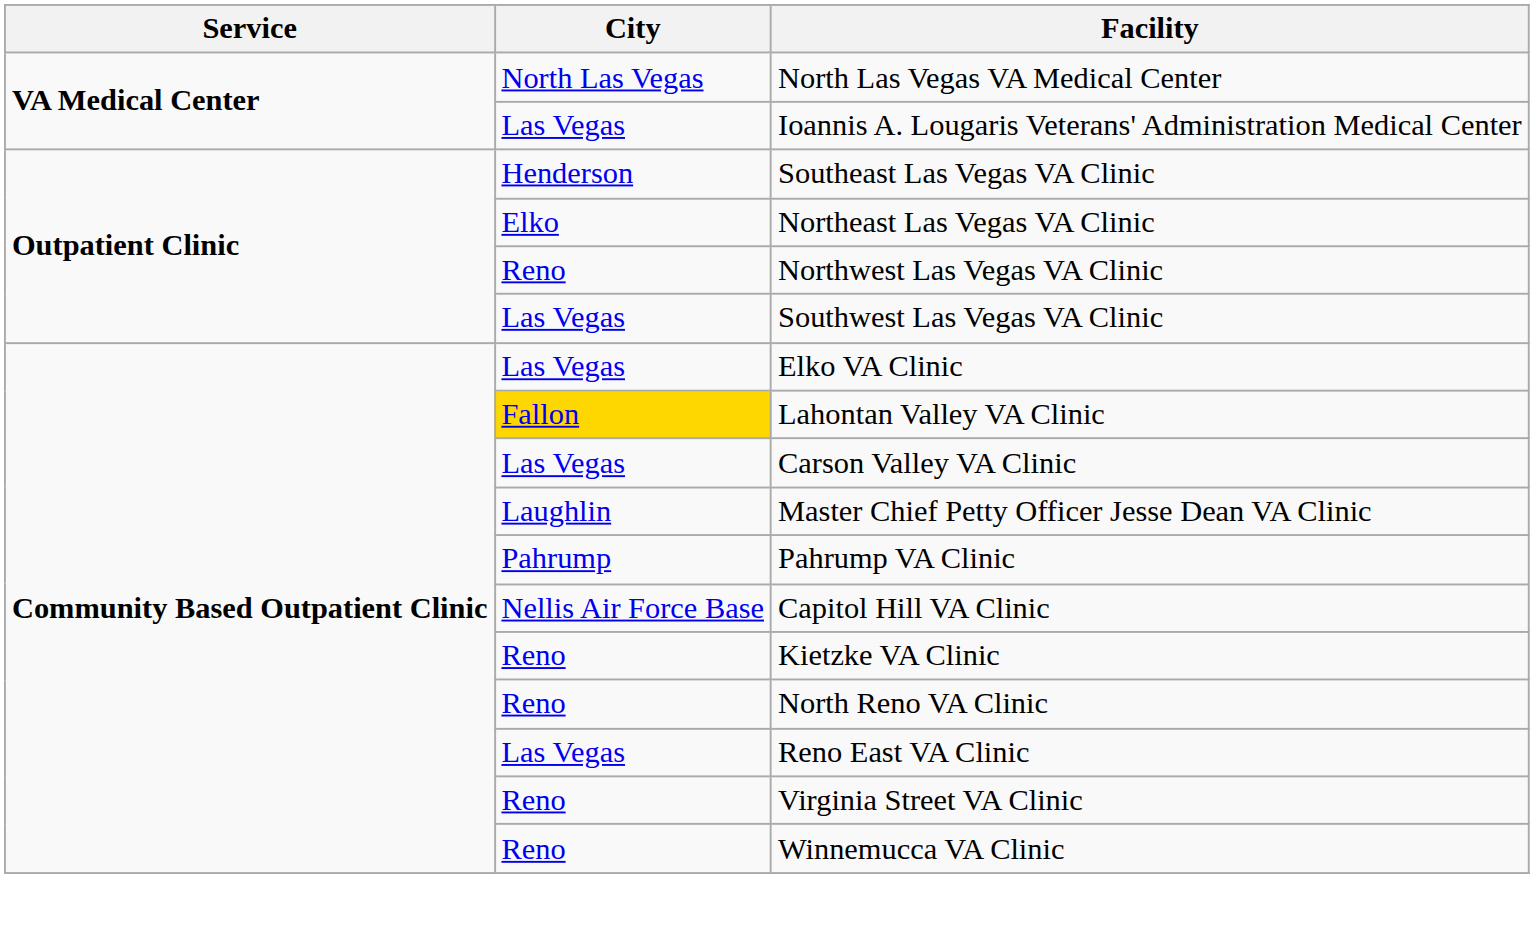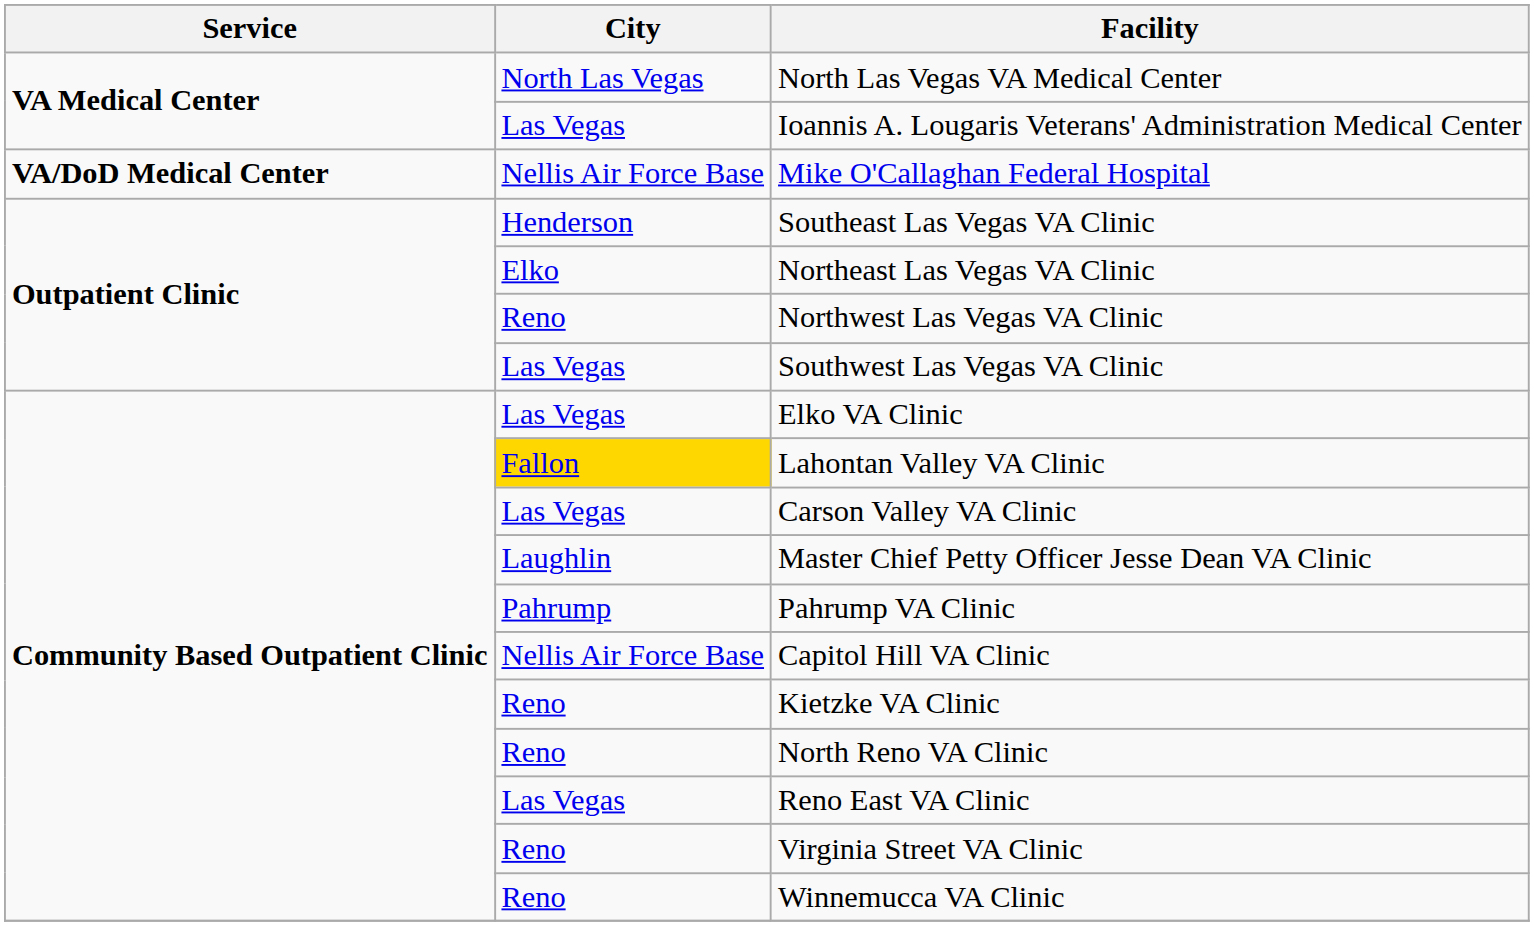+ row: VA/DoD Medical Center | Nellis Air Force Base | Mike O'Callaghan Federal Hospital
